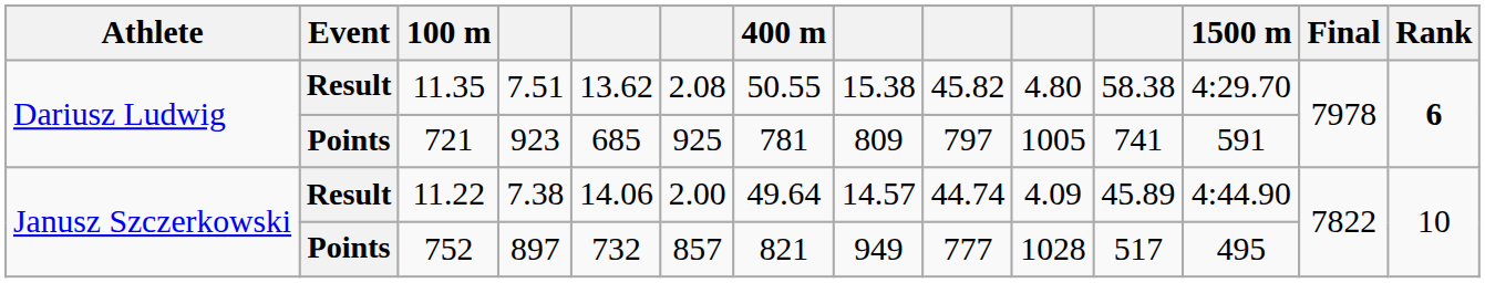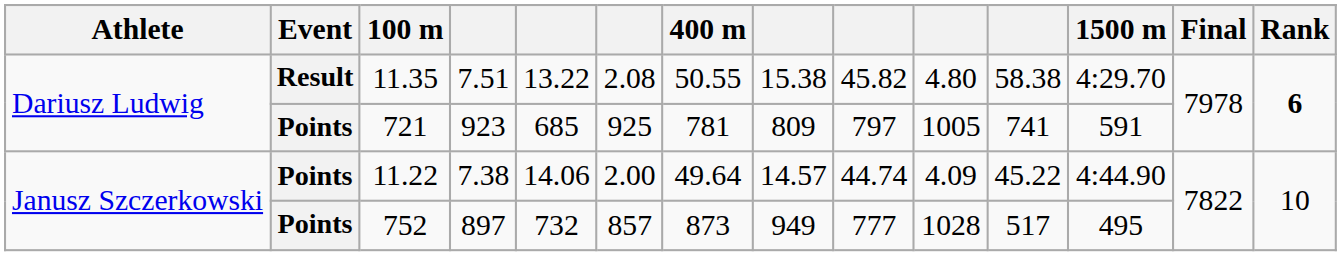11.35 | column 5: 13.62 -> 13.22
11.22 | Event: Result -> Points
11.22 | column 11: 45.89 -> 45.22
752 | 400 m: 821 -> 873
